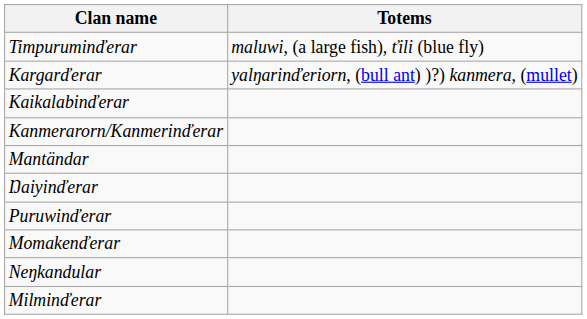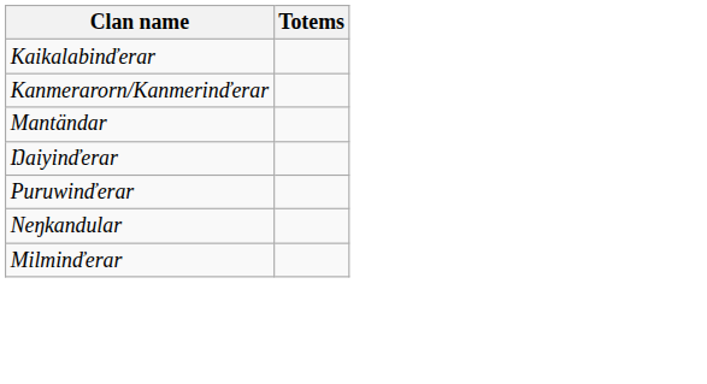- row: Timpuruminďerar | maluwi, (a large fish), ťili (blue fly)
- row: Kargarďerar | yalŋarinďeriorn, (bull ant) )?) kanmera, (mullet)
- row: Momakenďerar
